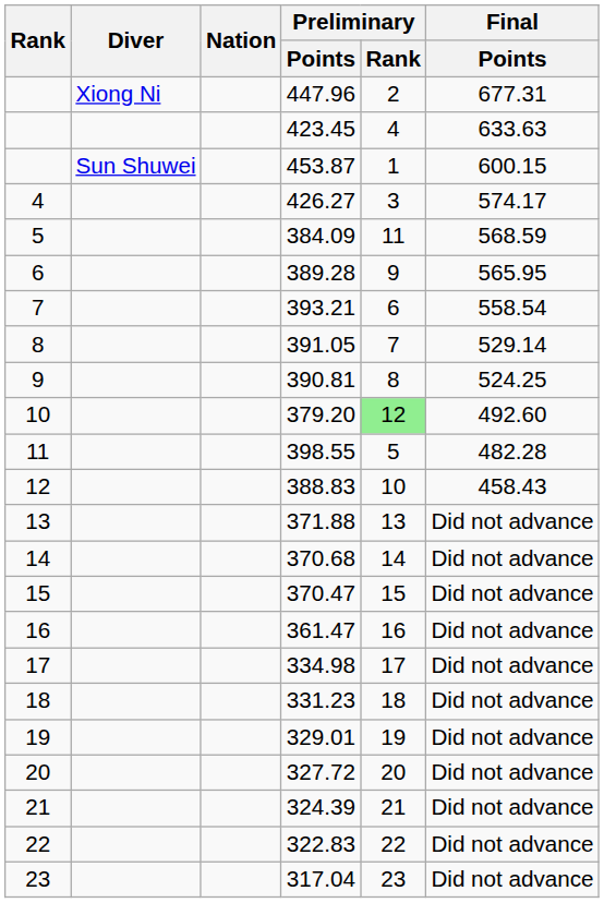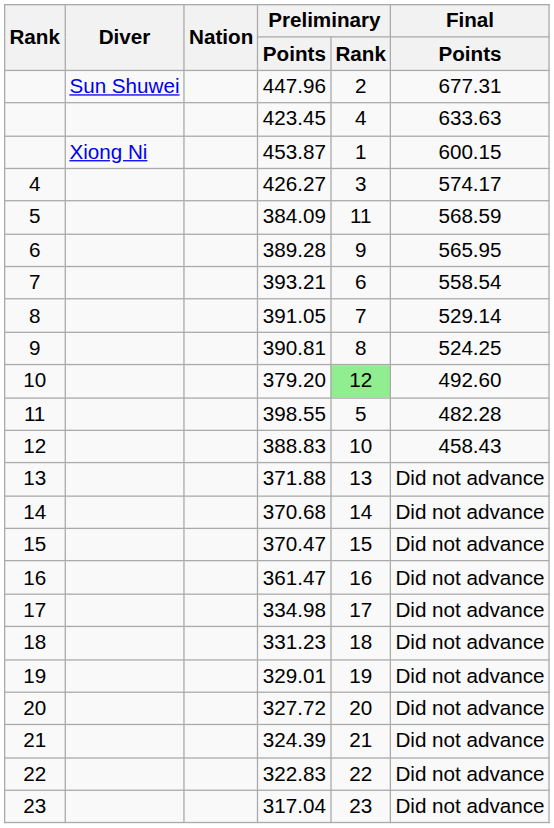447.96 | Diver: Xiong Ni -> Sun Shuwei
453.87 | Diver: Sun Shuwei -> Xiong Ni
